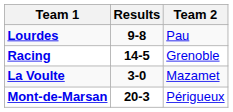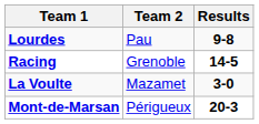columns swapped: Team 2 <-> Results
